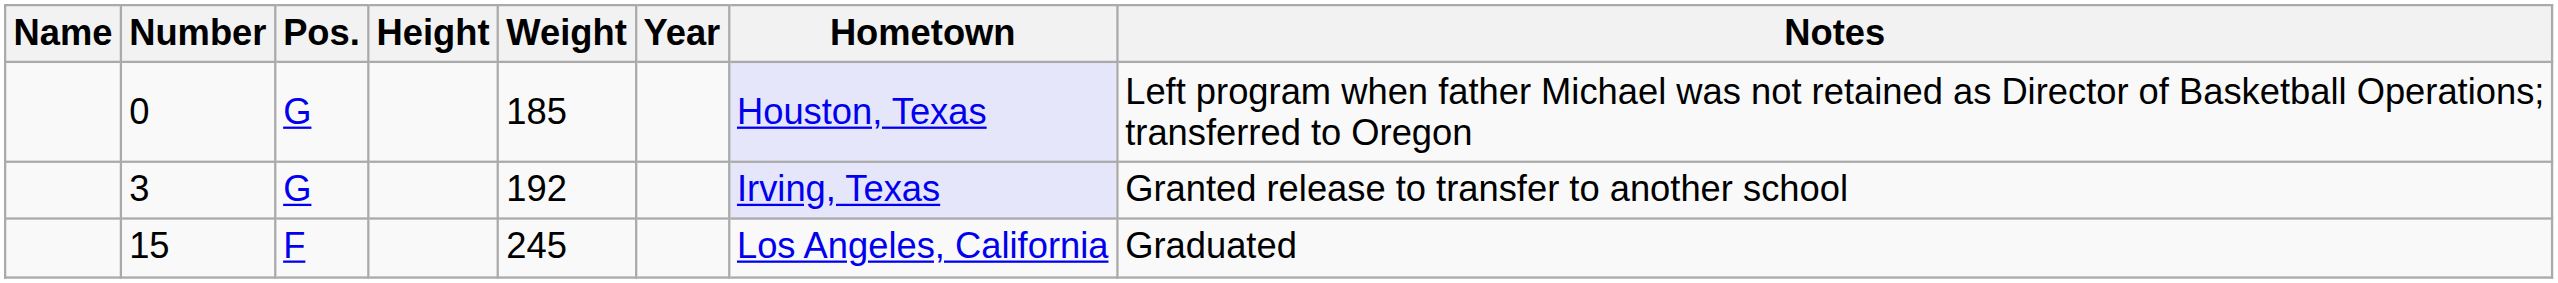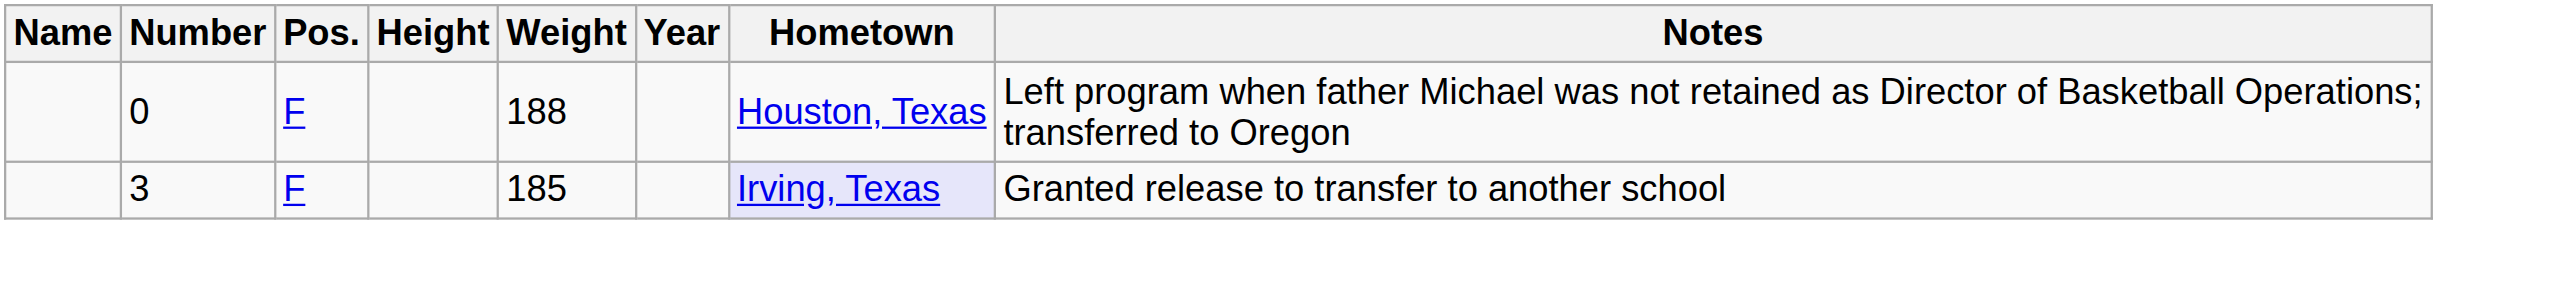0 | Pos.: G -> F
0 | Weight: 185 -> 188
0 | Hometown: lavender background -> no background
3 | Pos.: G -> F
3 | Weight: 192 -> 185
- row: 15 | F | 245 | Los Angeles, California | Graduated
